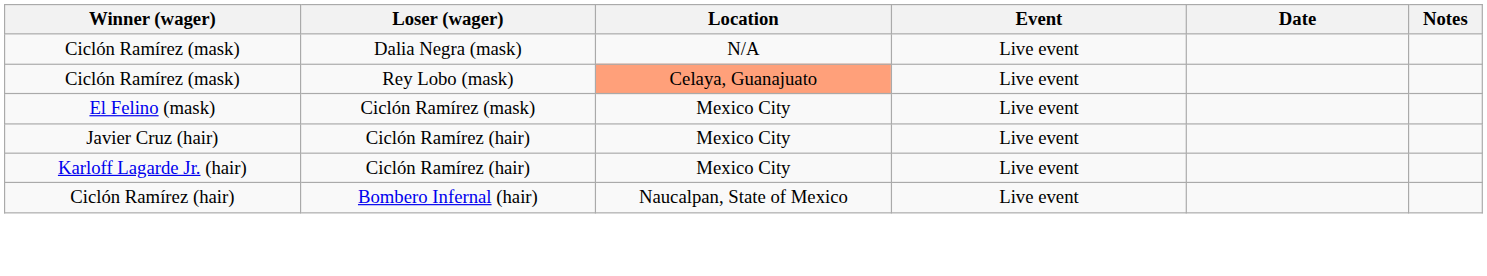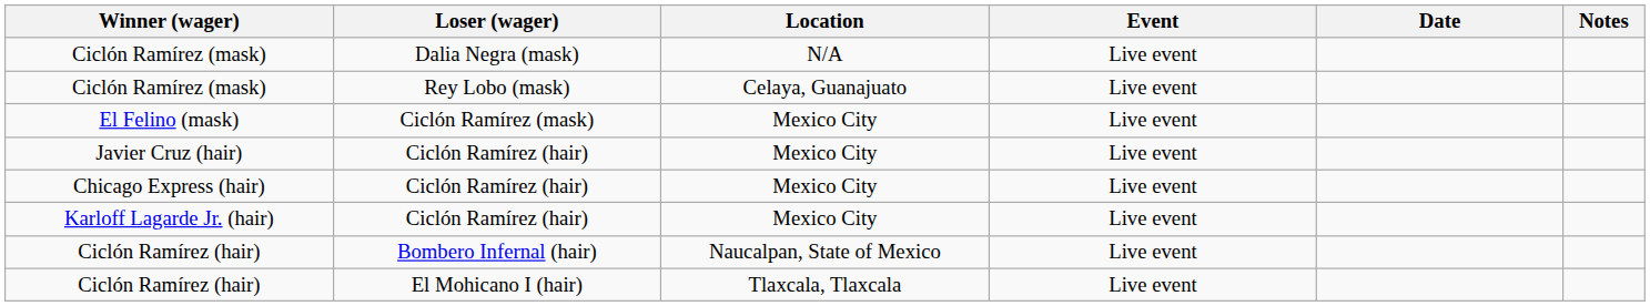Ciclón Ramírez (mask) / Rey Lobo (mask) | Location: lightsalmon background -> no background
+ row: Chicago Express (hair) | Ciclón Ramírez (hair) | Mexico City | Live event
+ row: Ciclón Ramírez (hair) | El Mohicano I (hair) | Tlaxcala, Tlaxcala | Live event
